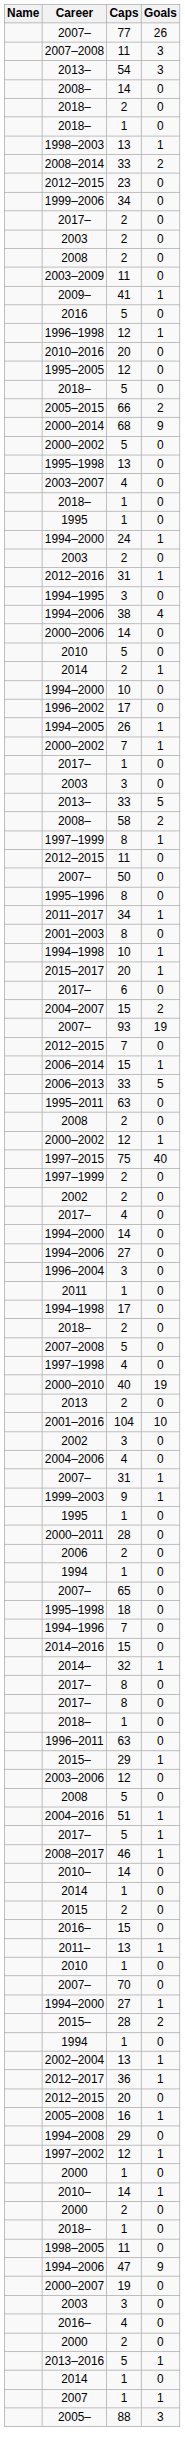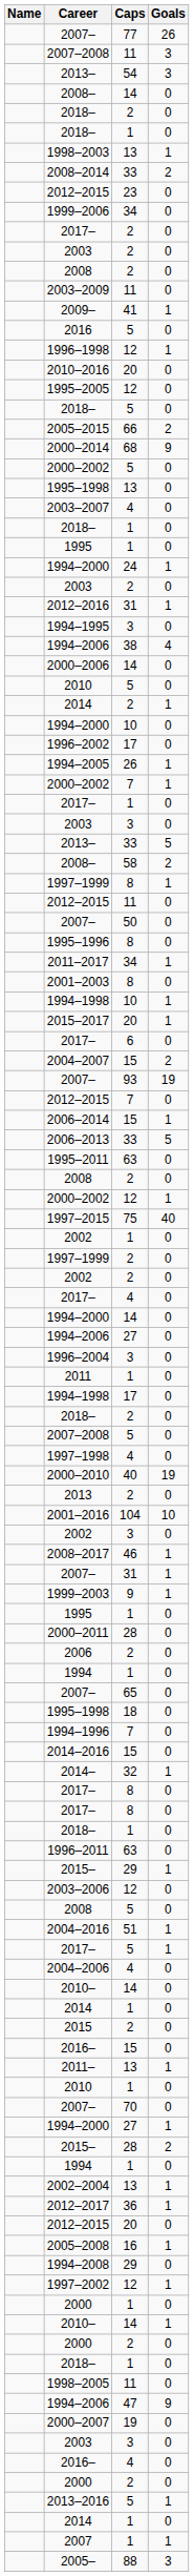+ row: 2002 | 1 | 0
rows swapped: 2008–2017 <-> 2004–2006
